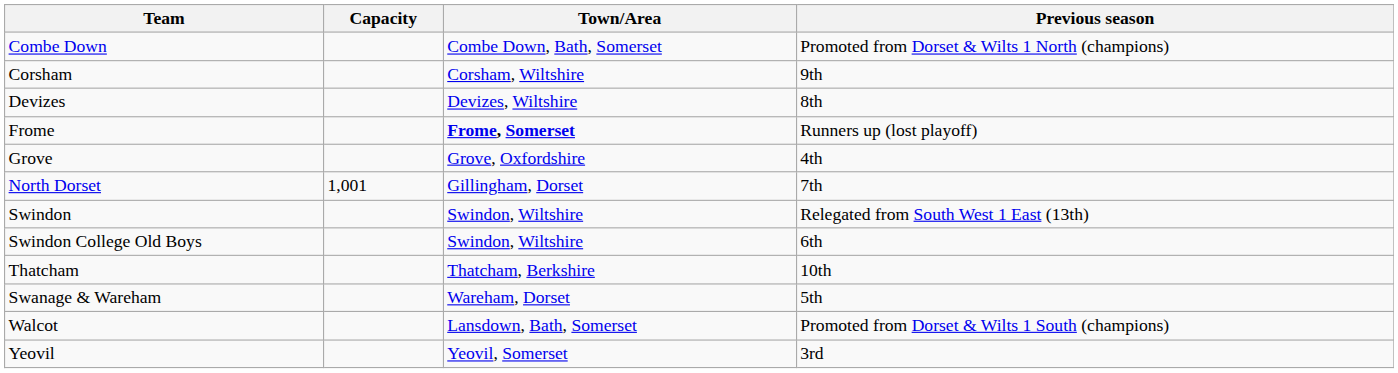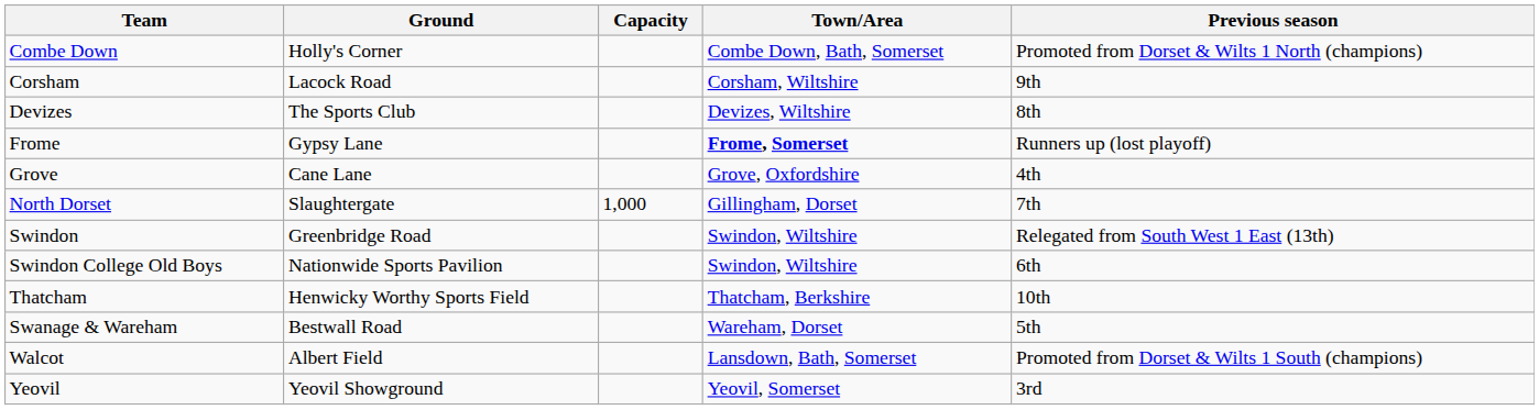+ column: Ground | Holly's Corner | Lacock Road | The Sports Club | Gypsy Lane | Cane Lane | Slaughtergate | Greenbridge Road | Nationwide Sports Pavilion | Henwicky Worthy Sports Field | Bestwall Road | Albert Field | Yeovil Showground
North Dorset | Capacity: 1,001 -> 1,000
